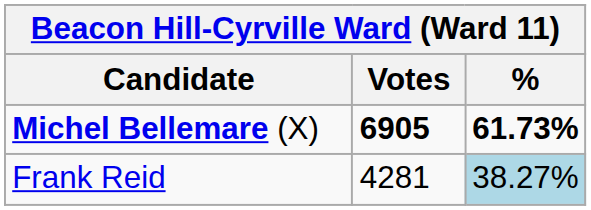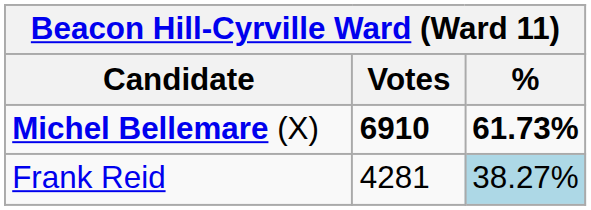Michel Bellemare (X) | Votes: 6905 -> 6910
